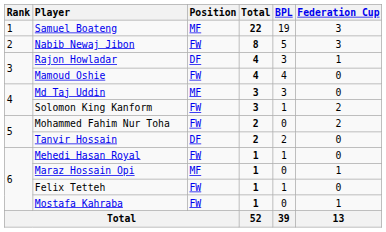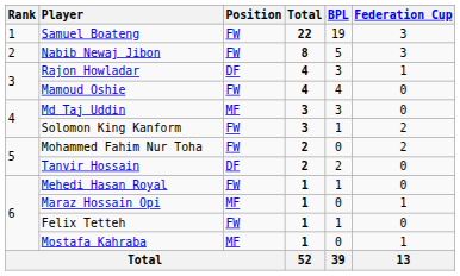Samuel Boateng | Position: MF -> FW
Mostafa Kahraba | Position: FW -> MF
